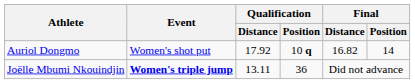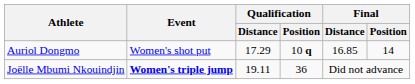Auriol Dongmo | Qualification / Distance: 17.92 -> 17.29
Auriol Dongmo | Final / Distance: 16.82 -> 16.85
Joëlle Mbumi Nkouindjin | Qualification / Distance: 13.11 -> 19.11
